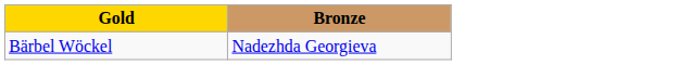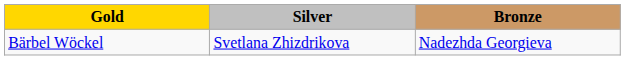+ column: Silver | Svetlana Zhizdrikova
